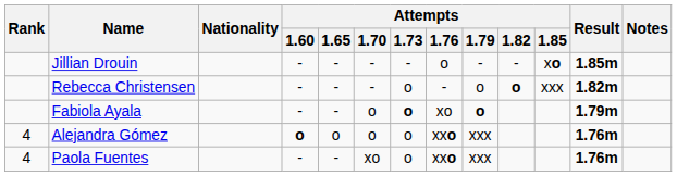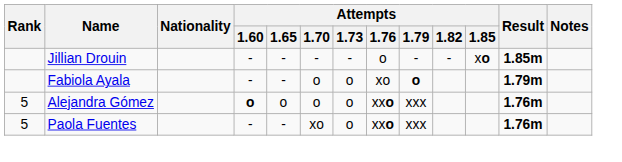- row: Rebecca Christensen | - | - | - | o | - | o | o | xxx | 1.82m
Fabiola Ayala | Attempts / 1.73: bold -> normal
Alejandra Gómez | Rank: 4 -> 5
Paola Fuentes | Rank: 4 -> 5
